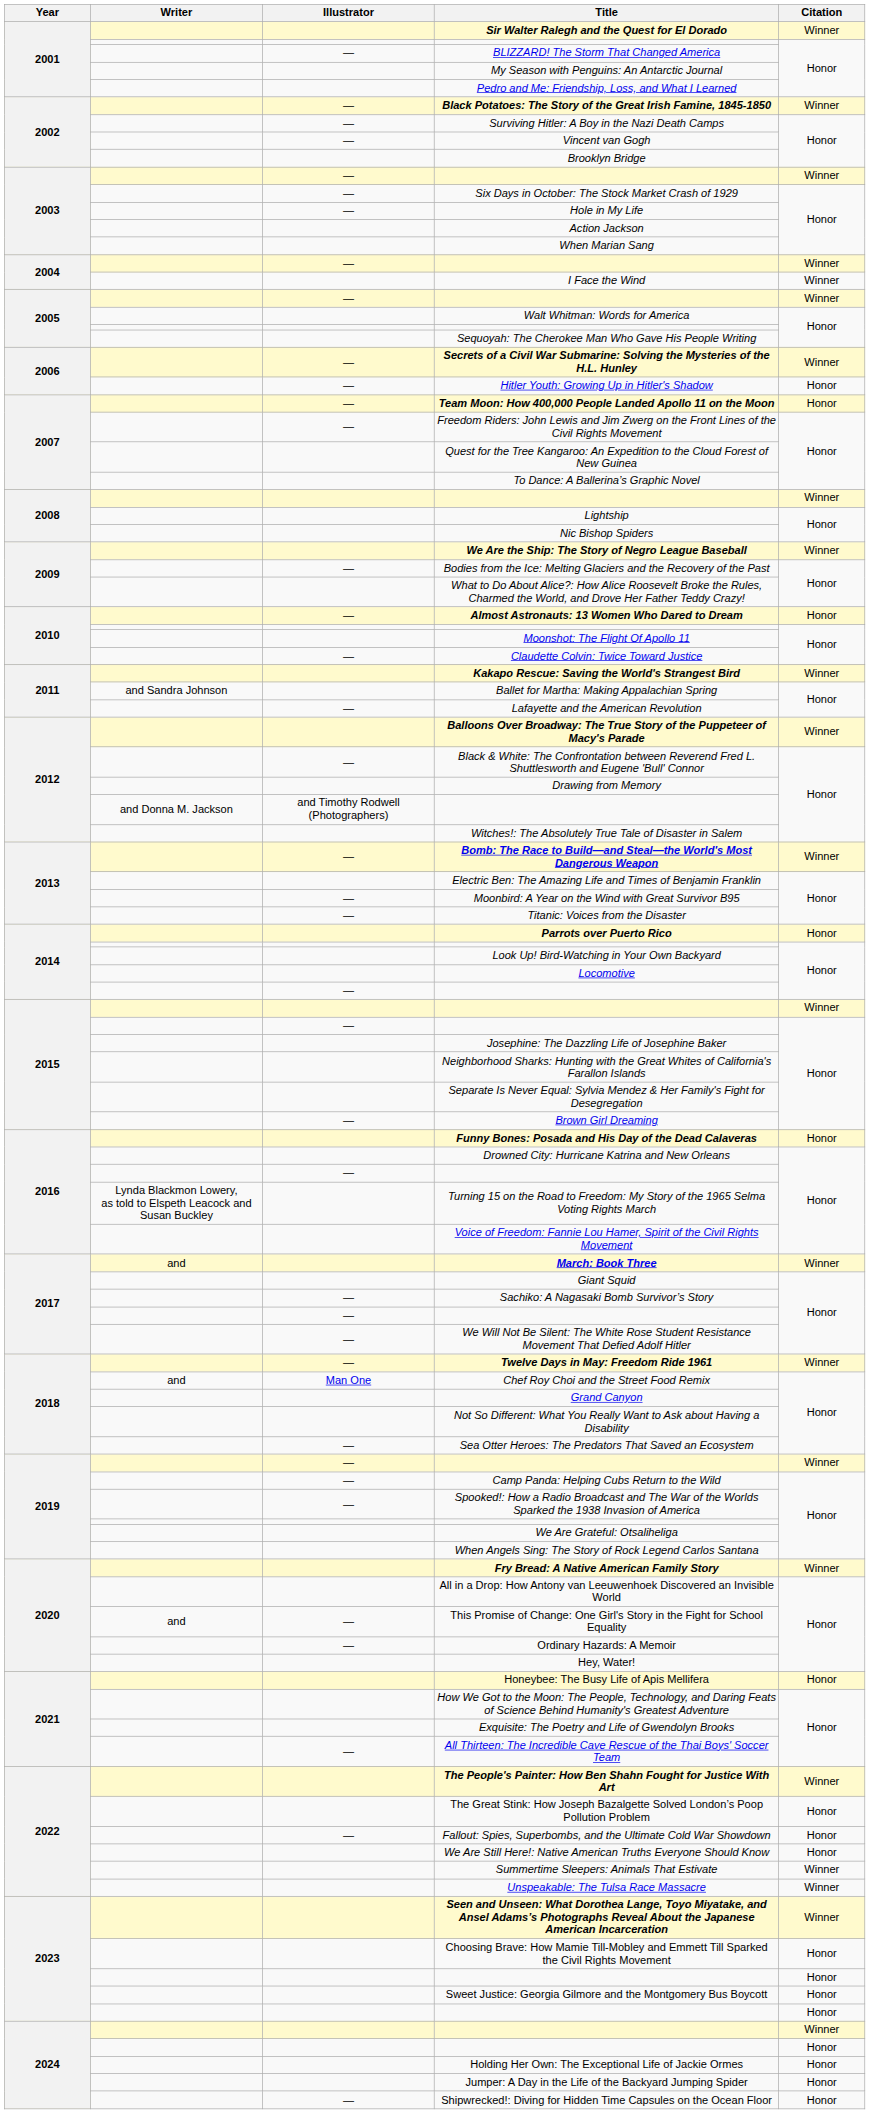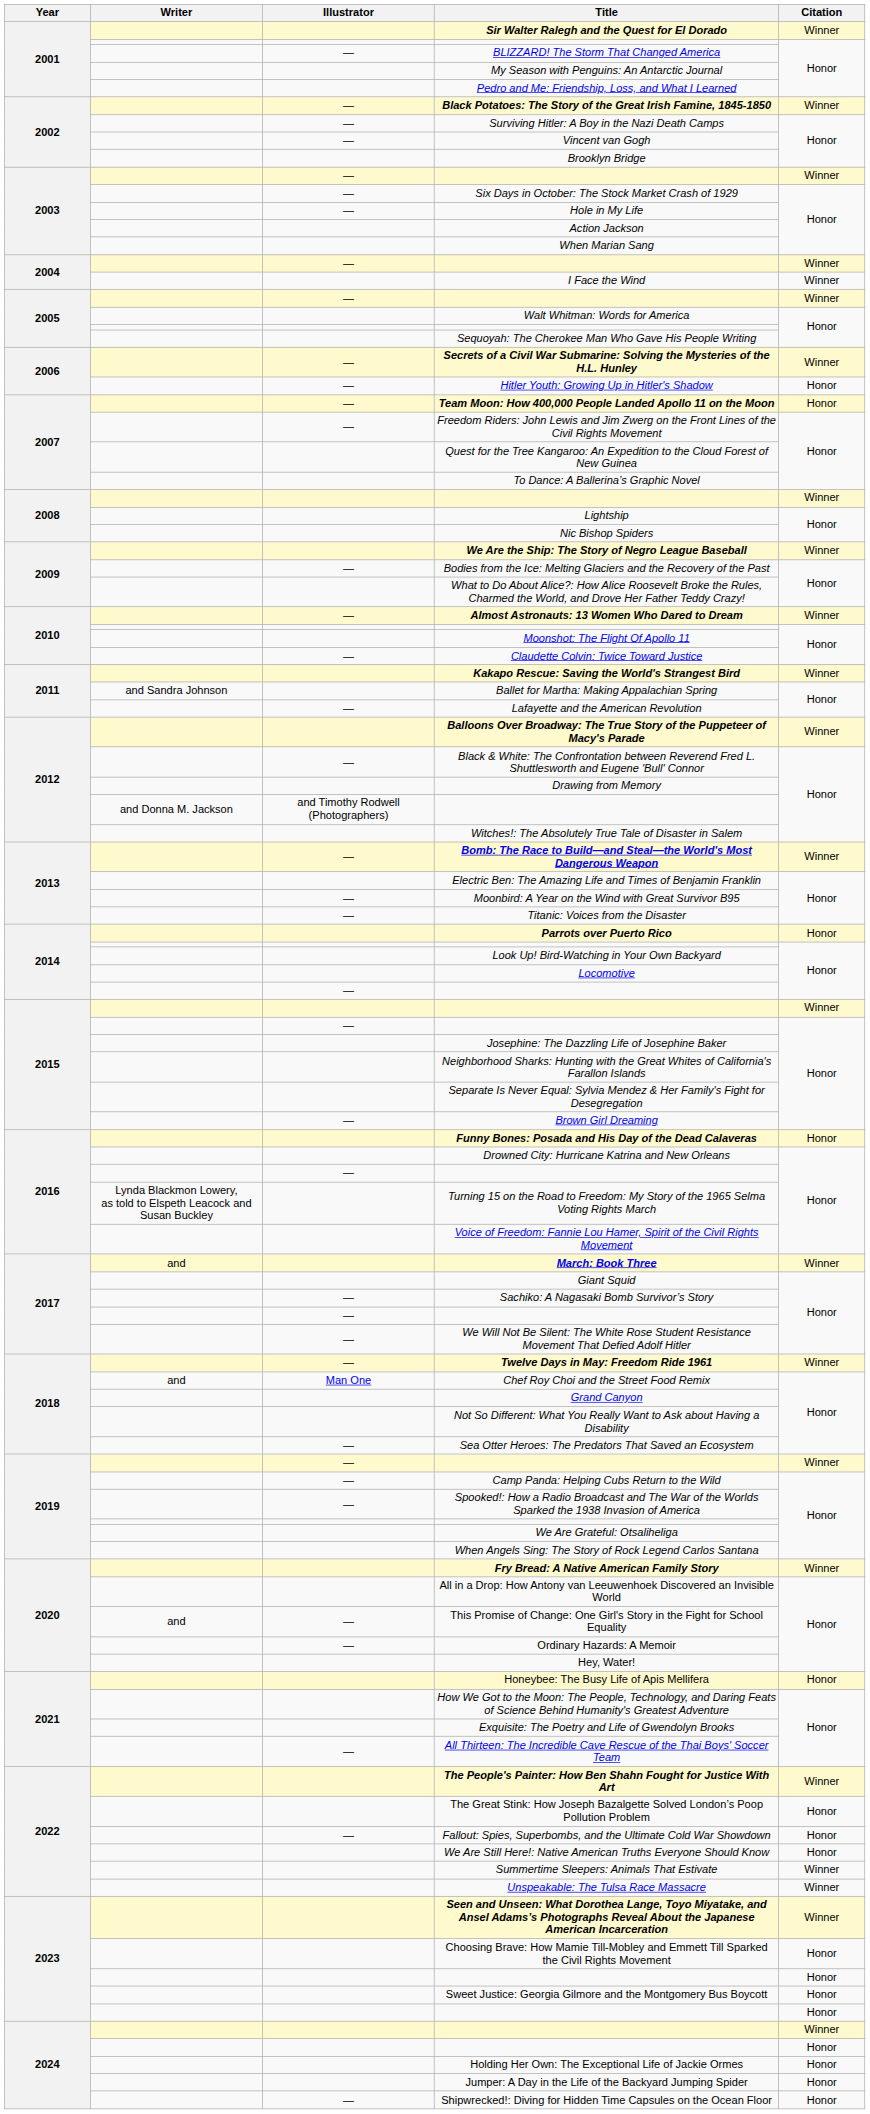Almost Astronauts: 13 Women Who Dared to Dream | Citation: Honor -> Winner
